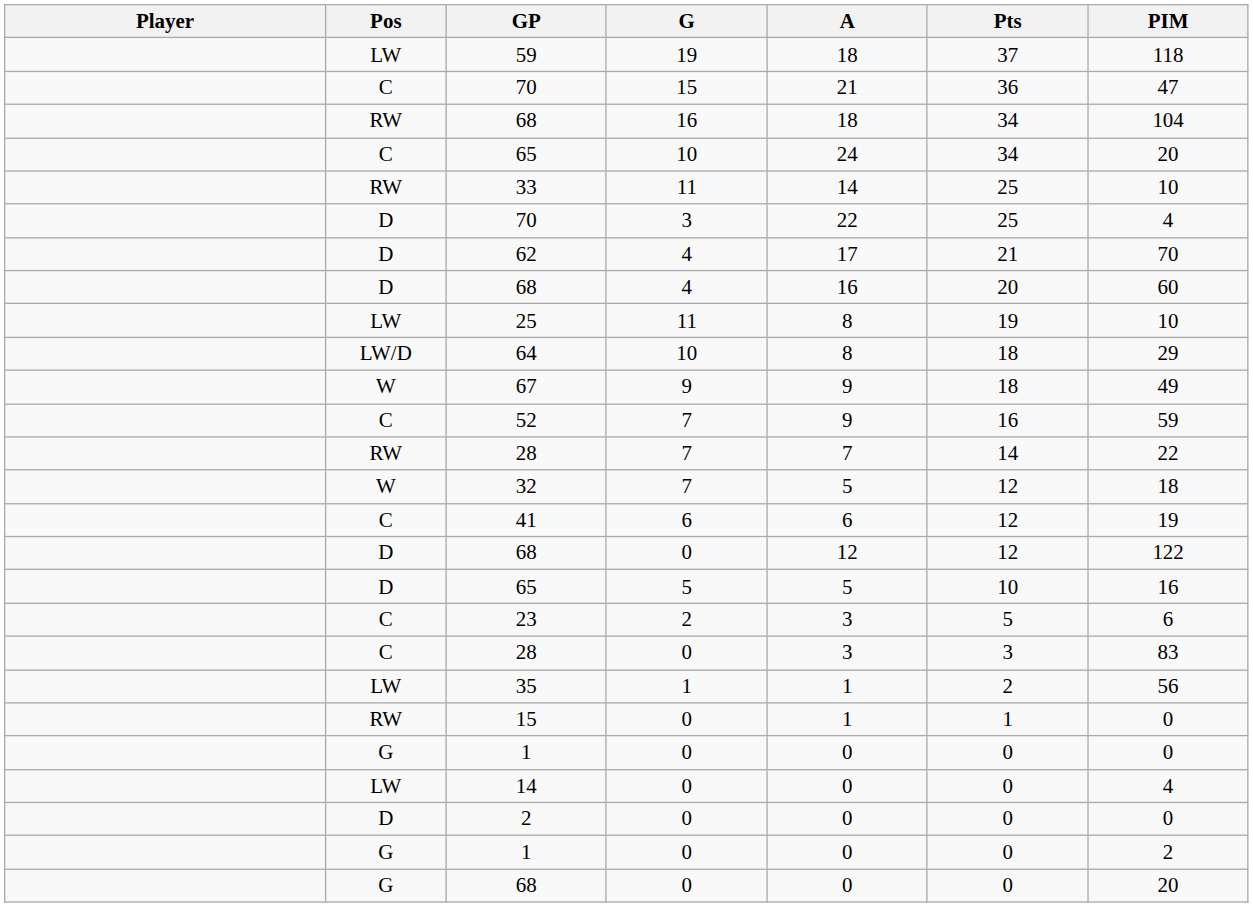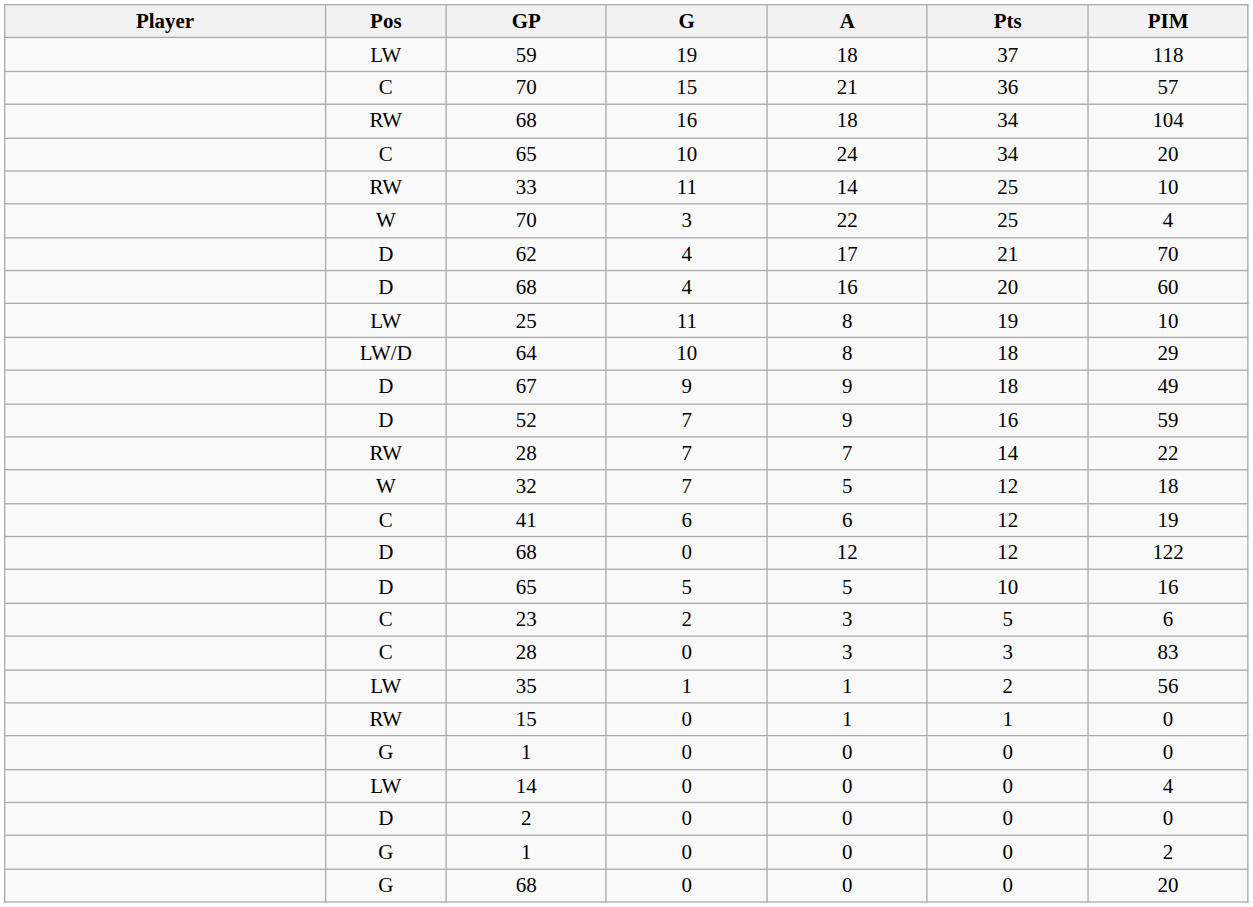70 / 15 | PIM: 47 -> 57
70 / 3 | Pos: D -> W
67 | Pos: W -> D
52 | Pos: C -> D
